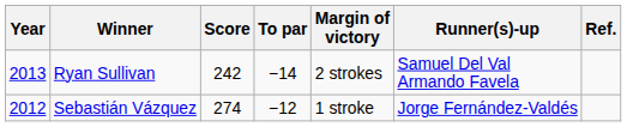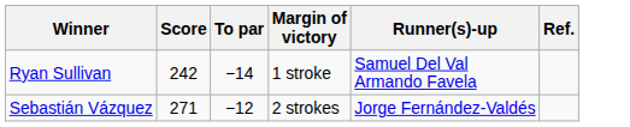- column: Year | 2013 | 2012
Ryan Sullivan | Margin of victory: 2 strokes -> 1 stroke
Sebastián Vázquez | Score: 274 -> 271
Sebastián Vázquez | Margin of victory: 1 stroke -> 2 strokes
